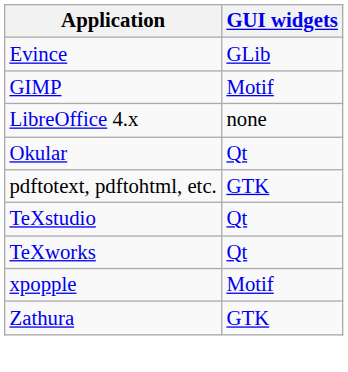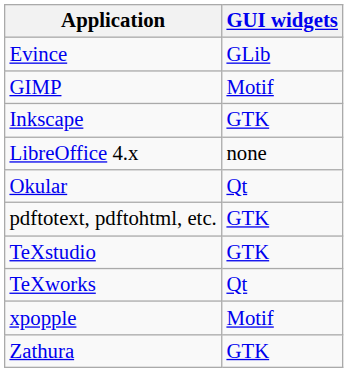+ row: Inkscape | GTK
TeXstudio | GUI widgets: Qt -> GTK
